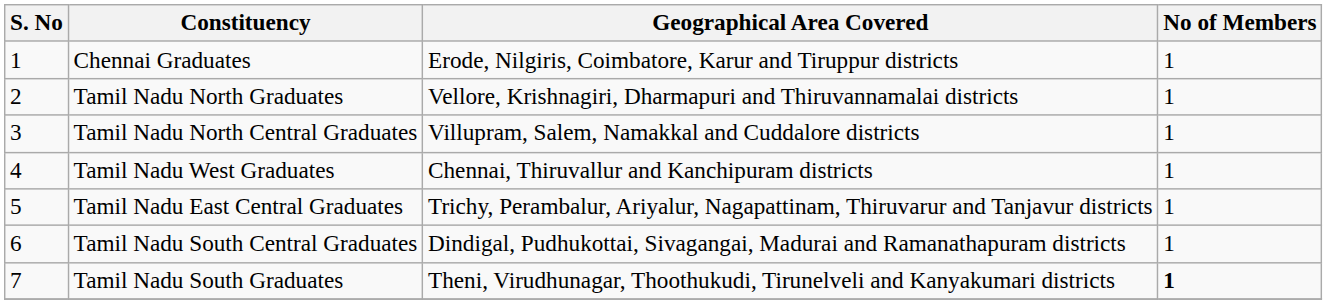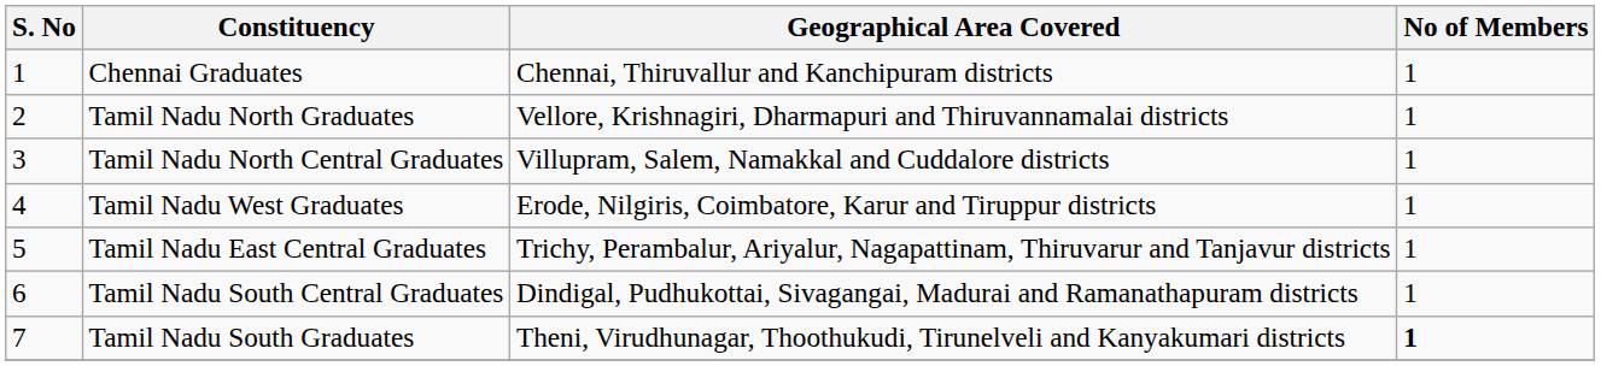Chennai Graduates | Geographical Area Covered: Erode, Nilgiris, Coimbatore, Karur and Tiruppur districts -> Chennai, Thiruvallur and Kanchipuram districts
Tamil Nadu West Graduates | Geographical Area Covered: Chennai, Thiruvallur and Kanchipuram districts -> Erode, Nilgiris, Coimbatore, Karur and Tiruppur districts
